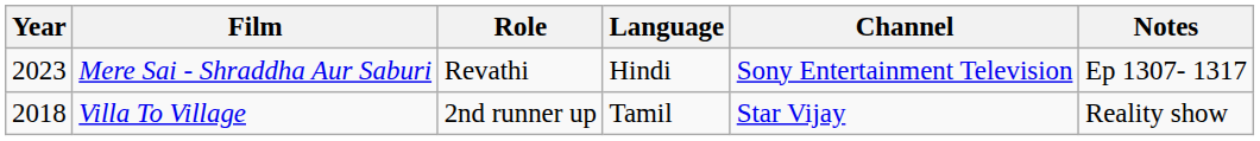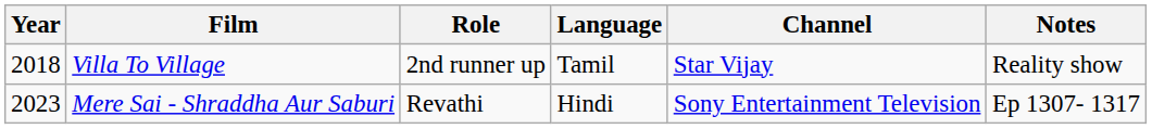rows swapped: Villa To Village <-> Mere Sai - Shraddha Aur Saburi
